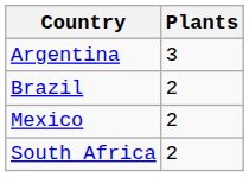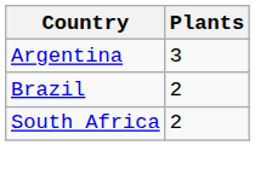- row: Mexico | 2
